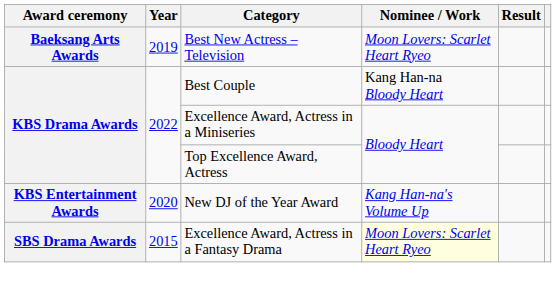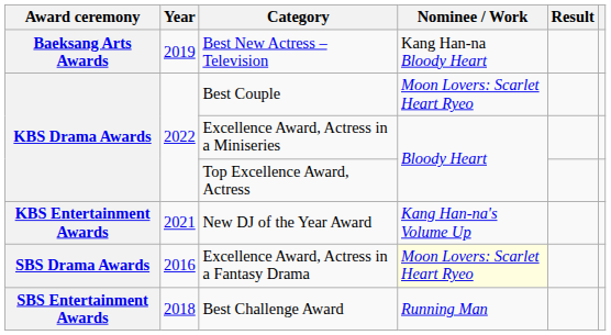Best New Actress – Television | Nominee / Work: Moon Lovers: Scarlet Heart Ryeo -> Kang Han-na Bloody Heart
Best Couple | Nominee / Work: Kang Han-na Bloody Heart -> Moon Lovers: Scarlet Heart Ryeo
New DJ of the Year Award | Year: 2020 -> 2021
Excellence Award, Actress in a Fantasy Drama | Year: 2015 -> 2016
+ row: SBS Entertainment Awards | 2018 | Best Challenge Award | Running Man
